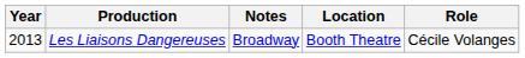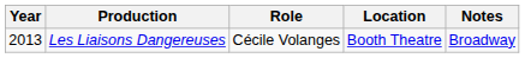columns swapped: Role <-> Notes
